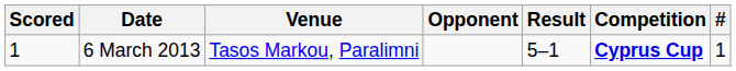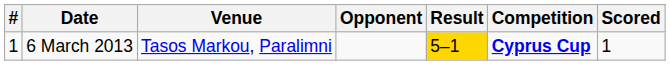columns swapped: # <-> Scored
6 March 2013 | Result: no background -> gold background
